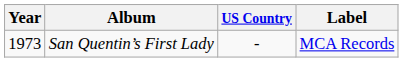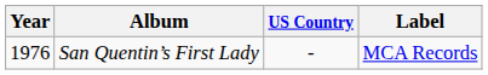San Quentin’s First Lady | Year: 1973 -> 1976
